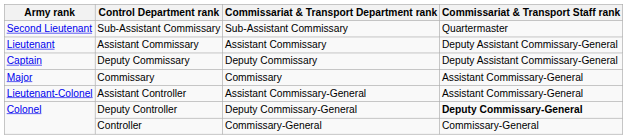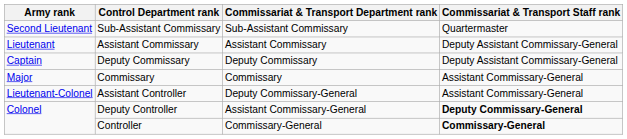Assistant Controller | Commissariat & Transport Department rank: Assistant Commissary-General -> Deputy Commissary-General
Deputy Controller | Commissariat & Transport Department rank: Deputy Commissary-General -> Assistant Commissary-General
Controller | Commissariat & Transport Staff rank: normal -> bold
